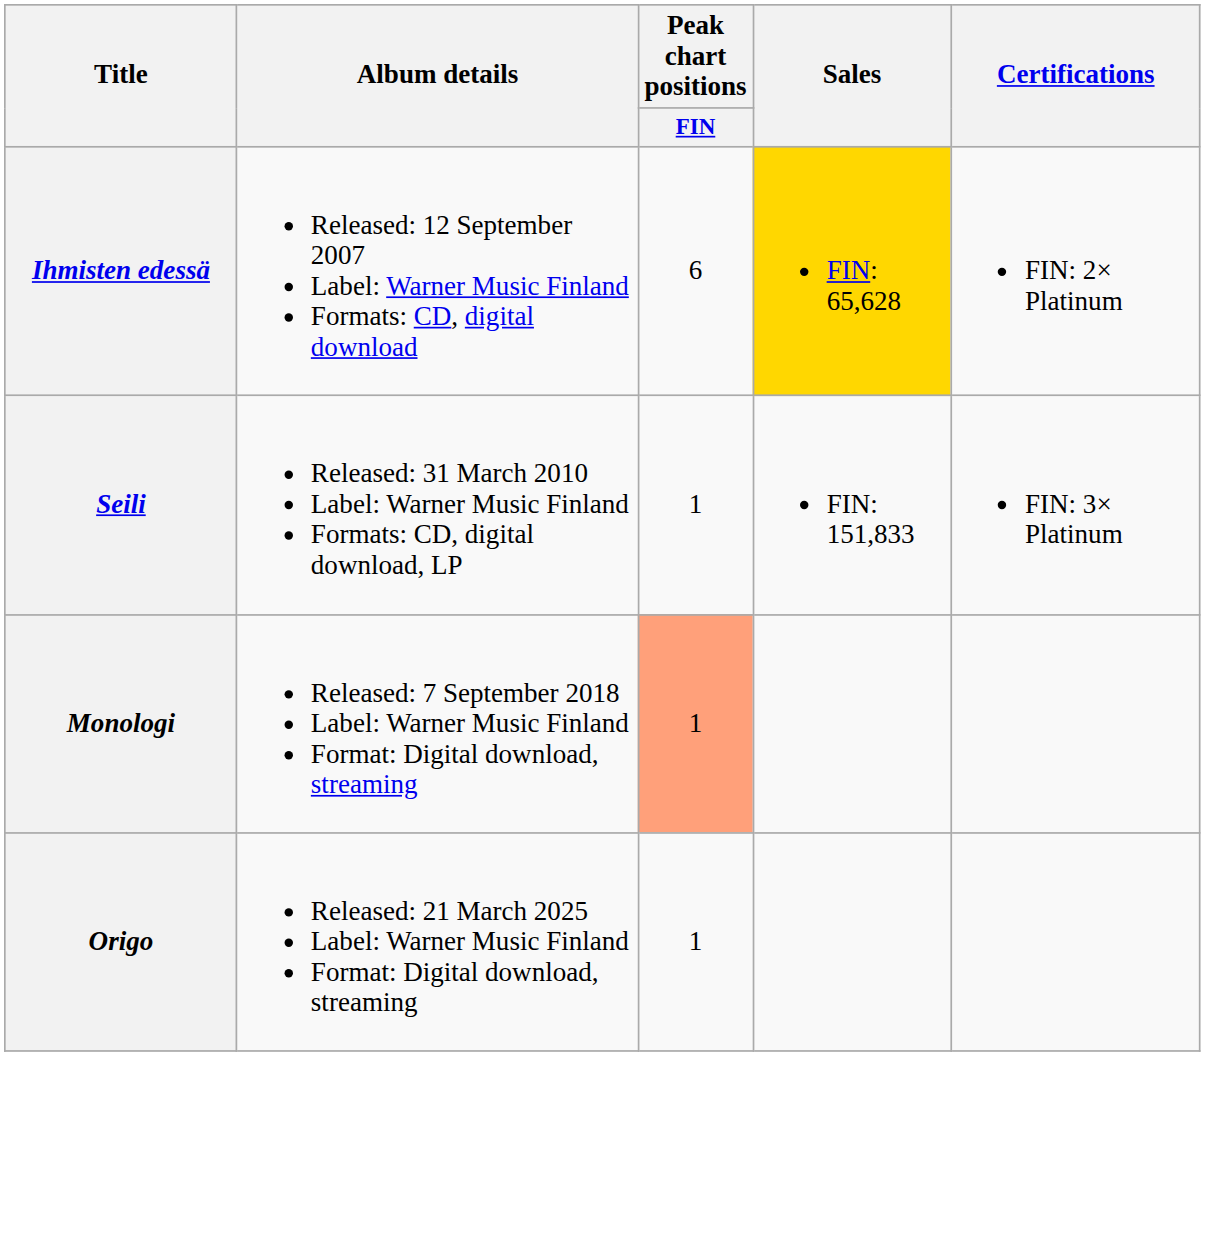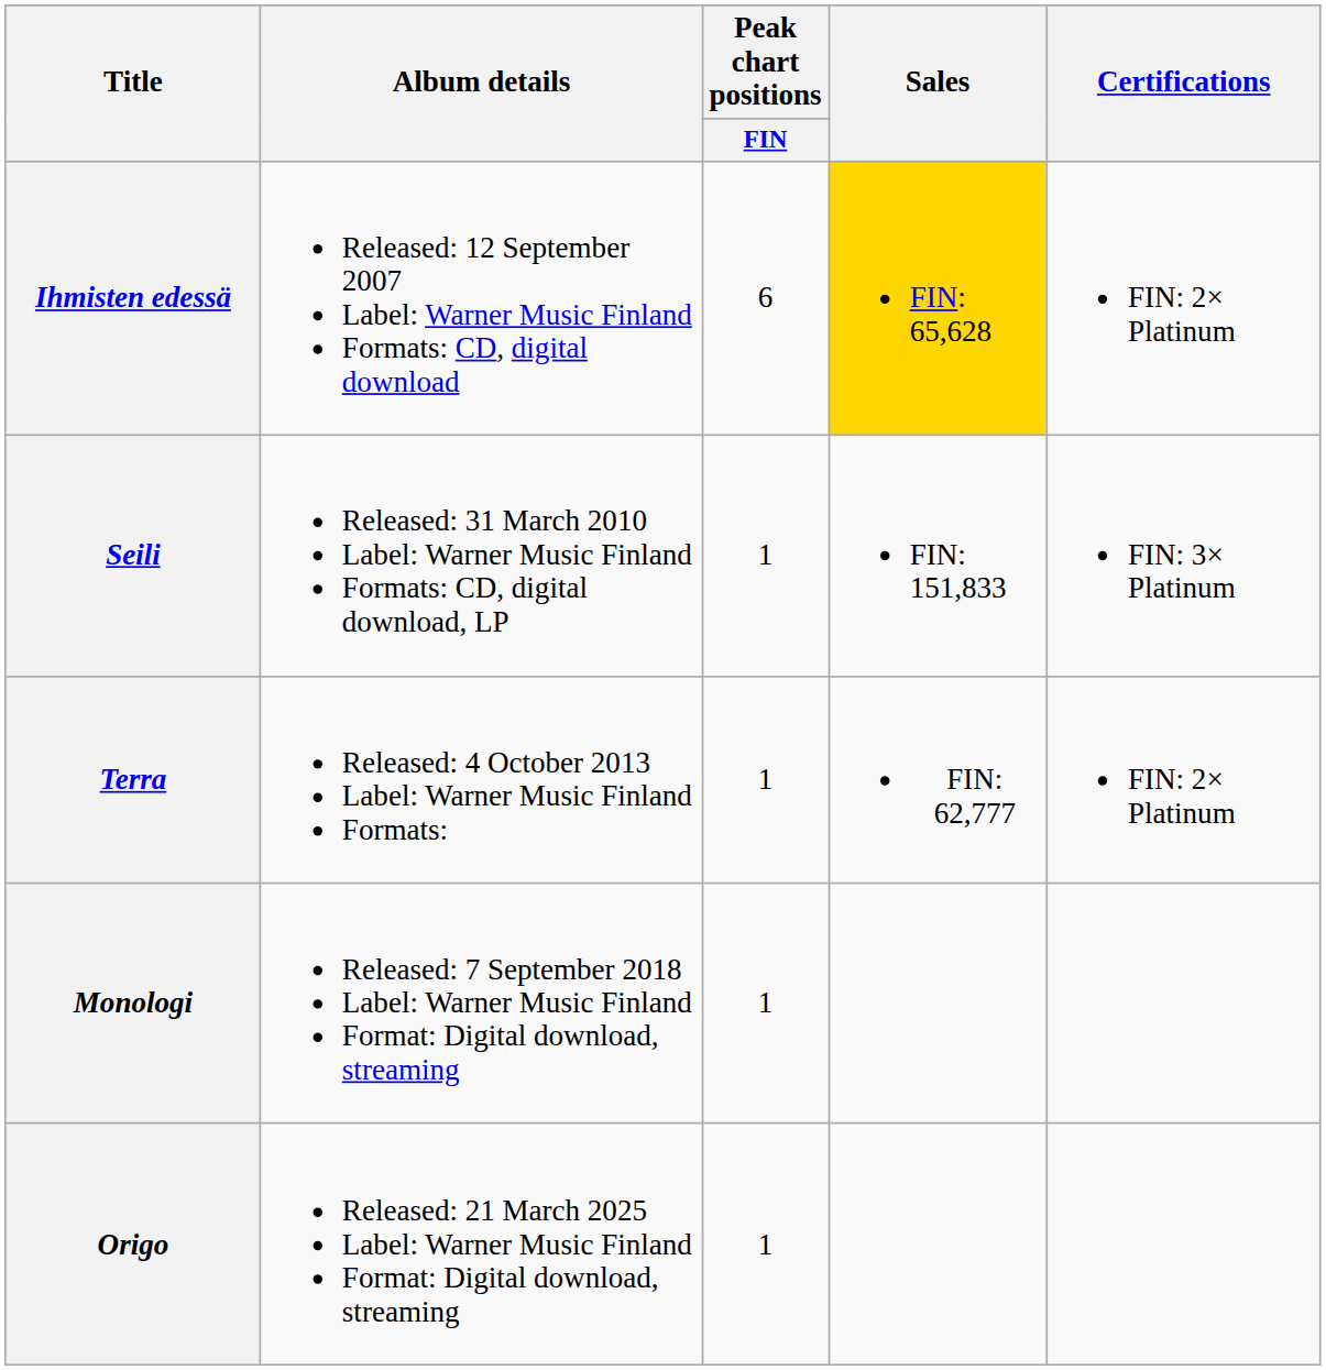+ row: Terra | Released: 4 October 2013 Label: Warner Music Finland Formats: | 1 | FIN: 62,777 | FIN: 2× Platinum
Monologi | Peak chart positions / FIN: lightsalmon background -> no background
